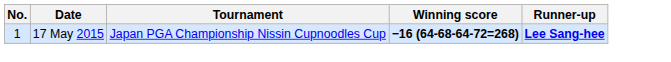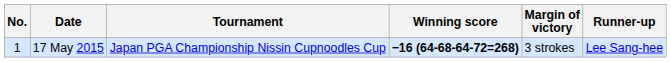+ column: Margin of victory | 3 strokes
17 May 2015 | Runner-up: bold -> normal
